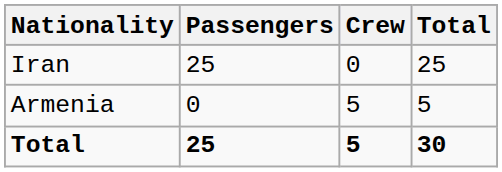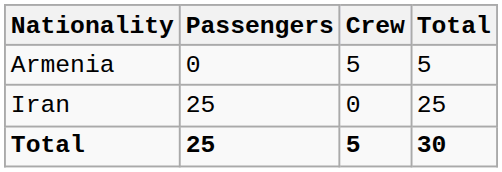rows swapped: Armenia <-> Iran
